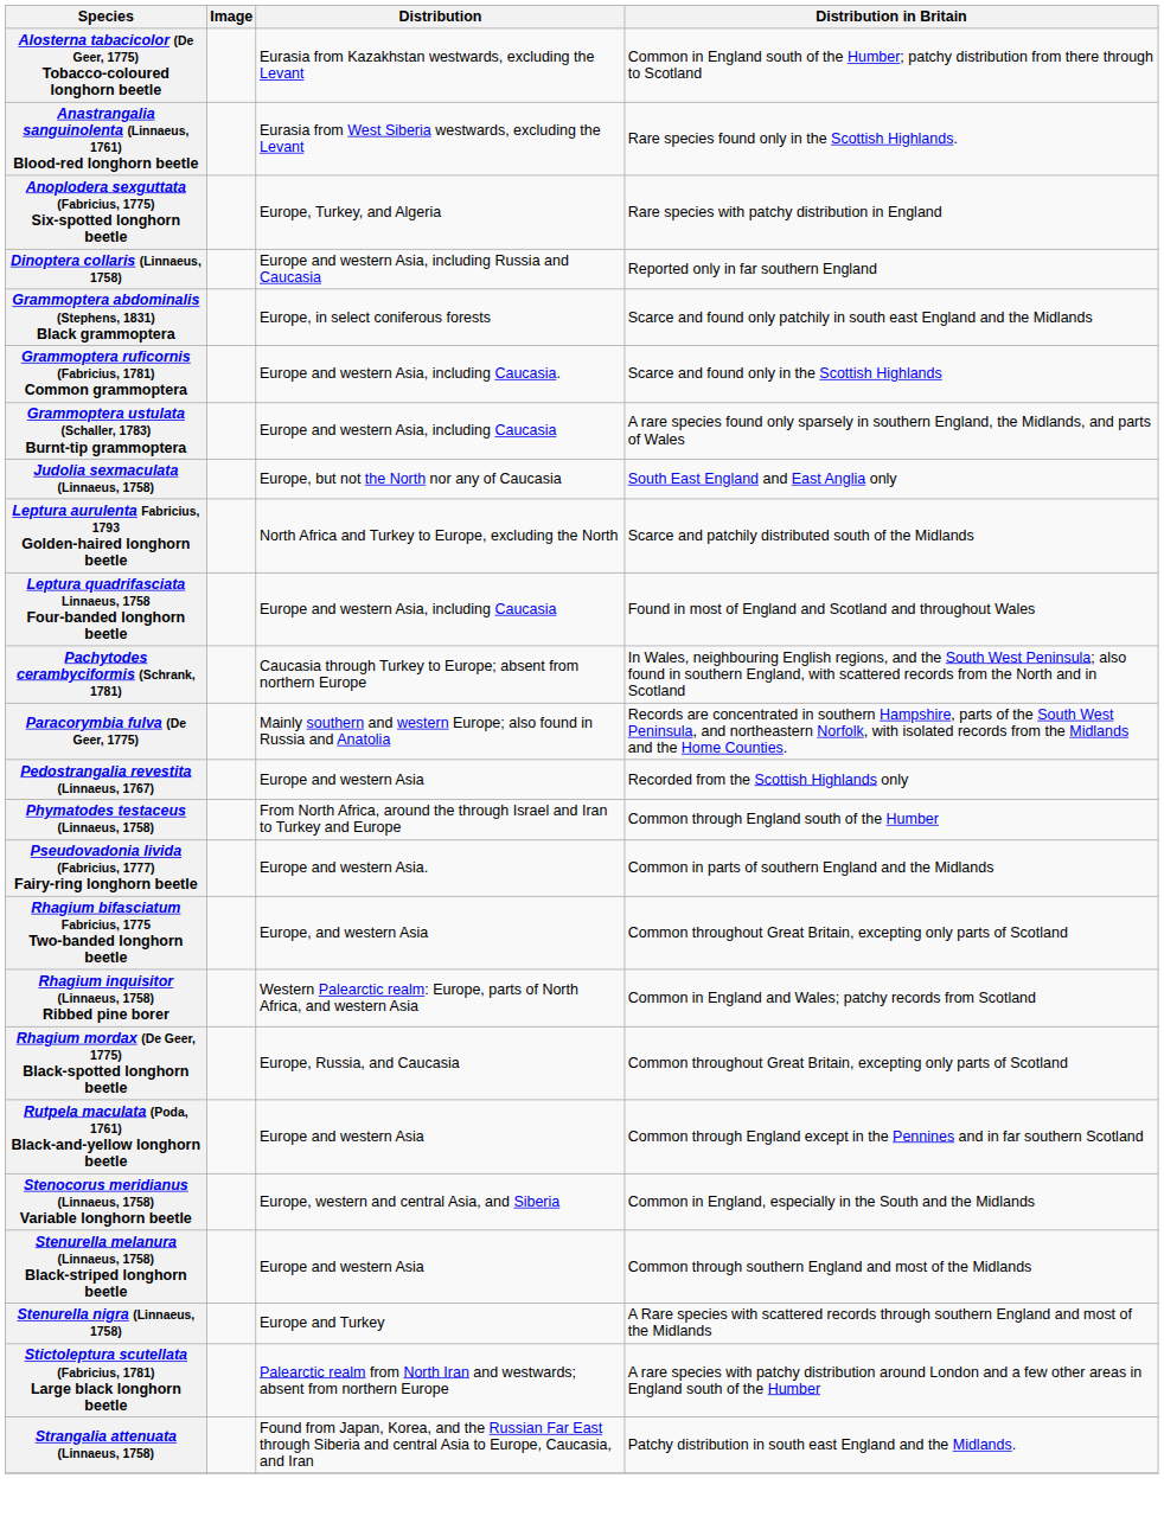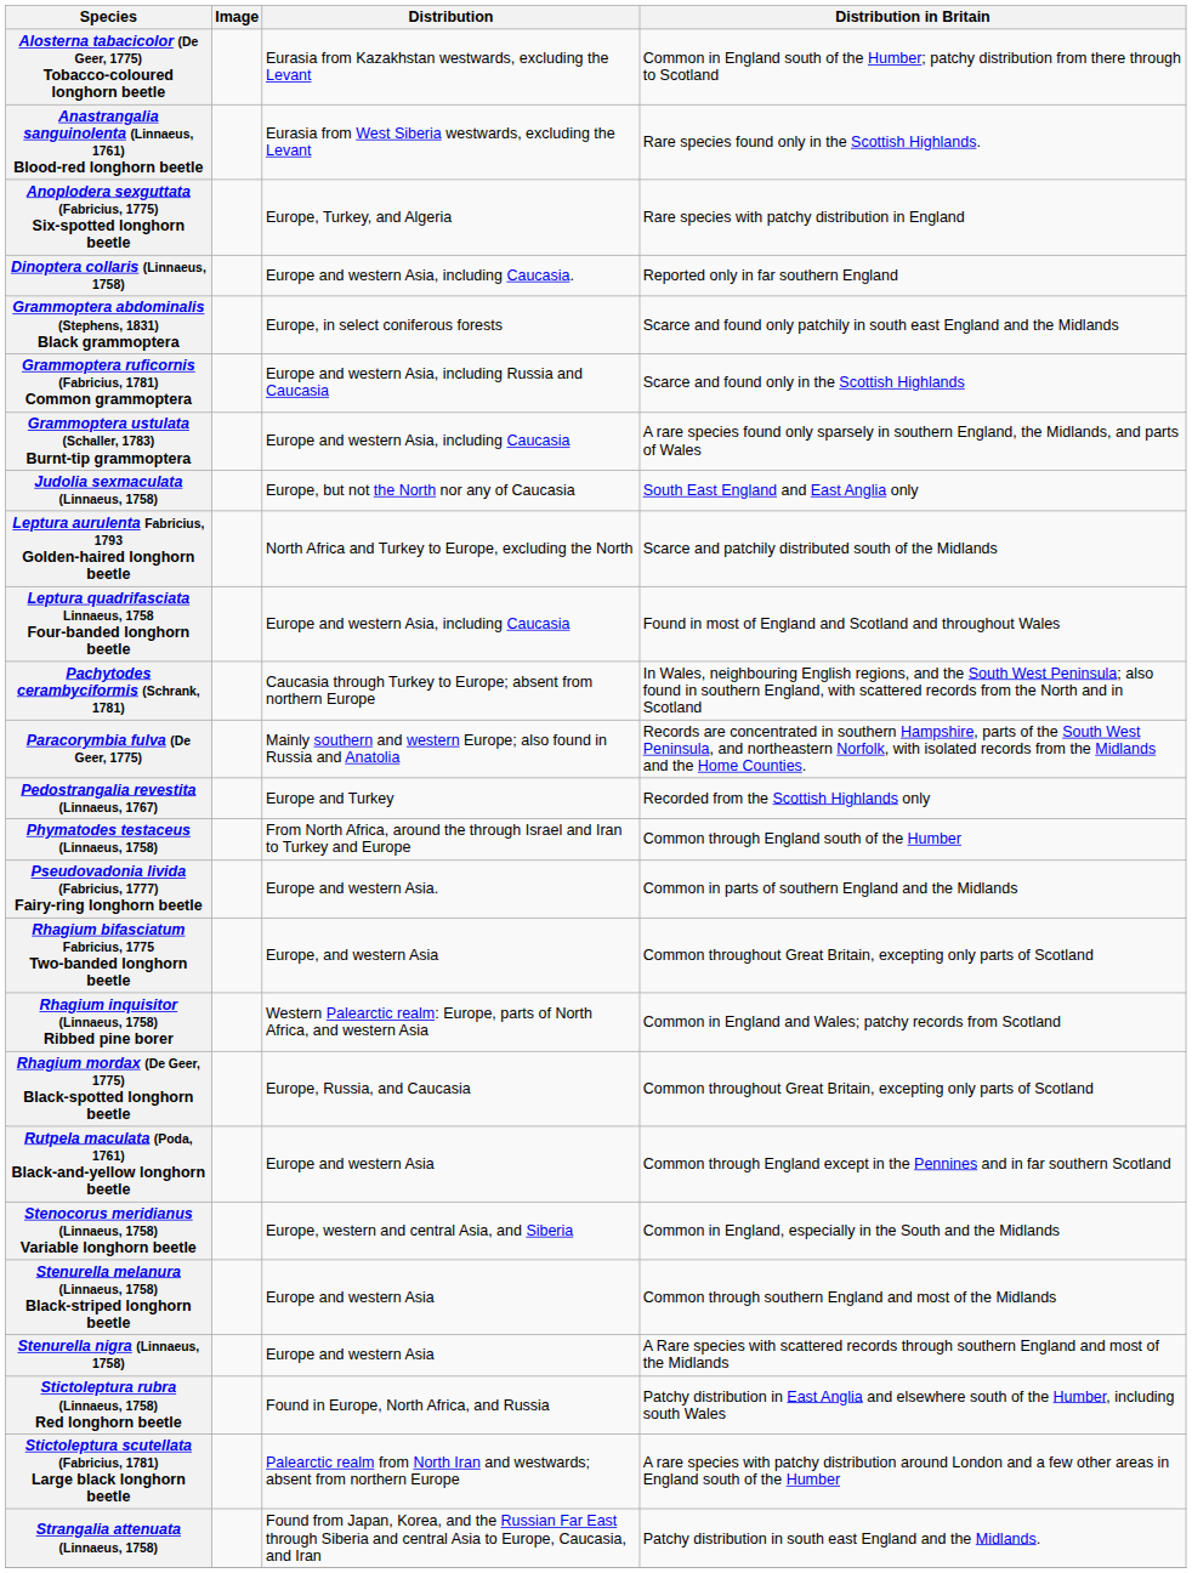Dinoptera collaris (Linnaeus, 1758) | Distribution: Europe and western Asia, including Russia and Caucasia -> Europe and western Asia, including Caucasia.
Grammoptera ruficornis (Fabricius, 1781) Common grammoptera | Distribution: Europe and western Asia, including Caucasia. -> Europe and western Asia, including Russia and Caucasia
Pedostrangalia revestita (Linnaeus, 1767) | Distribution: Europe and western Asia -> Europe and Turkey
Stenurella nigra (Linnaeus, 1758) | Distribution: Europe and Turkey -> Europe and western Asia
+ row: Stictoleptura rubra (Linnaeus, 1758) Red longhorn beetle | Found in Europe, North Africa, and Russia | Patchy distribution in East Anglia and elsewhere south of the Humber, including south Wales
